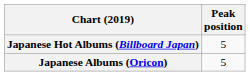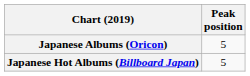rows swapped: Japanese Albums (Oricon) <-> Japanese Hot Albums (Billboard Japan)
